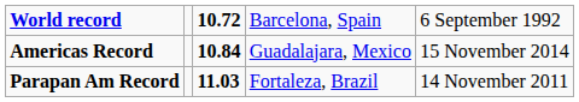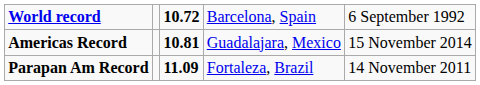Americas Record | column 3: 10.84 -> 10.81
Parapan Am Record | column 3: 11.03 -> 11.09
